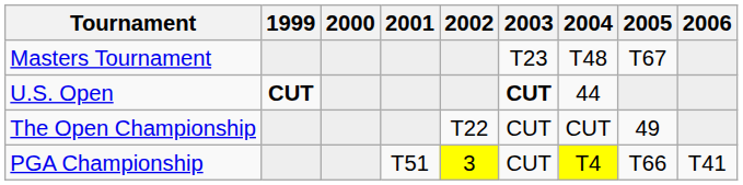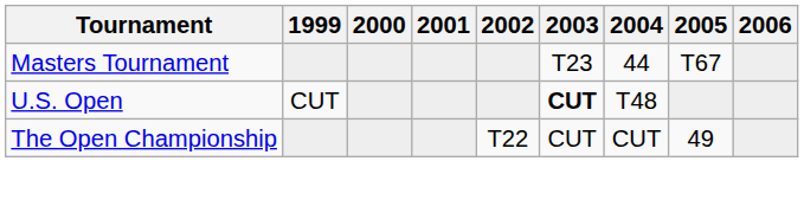Masters Tournament | 2004: T48 -> 44
U.S. Open | 1999: bold -> normal
U.S. Open | 2004: 44 -> T48
- row: PGA Championship | T51 | 3 | CUT | T4 | T66 | T41
